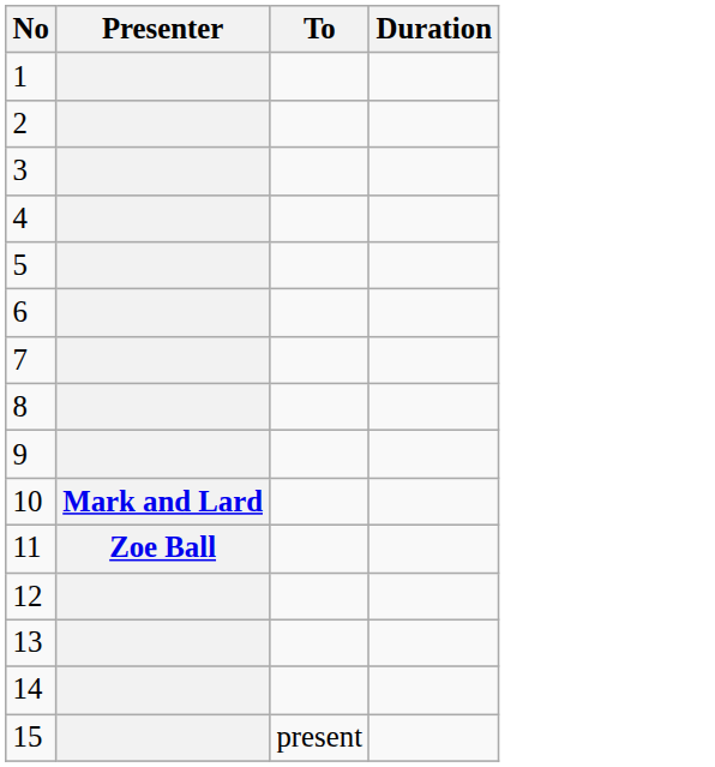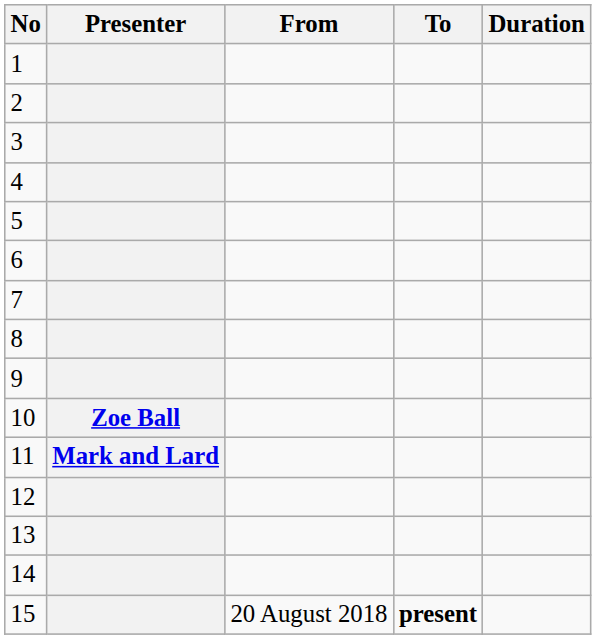+ column: From | 20 August 2018
10 | Presenter: Mark and Lard -> Zoe Ball
11 | Presenter: Zoe Ball -> Mark and Lard
15 | To: normal -> bold
